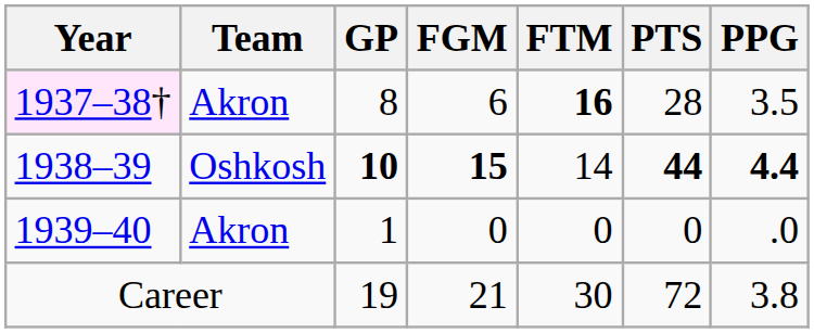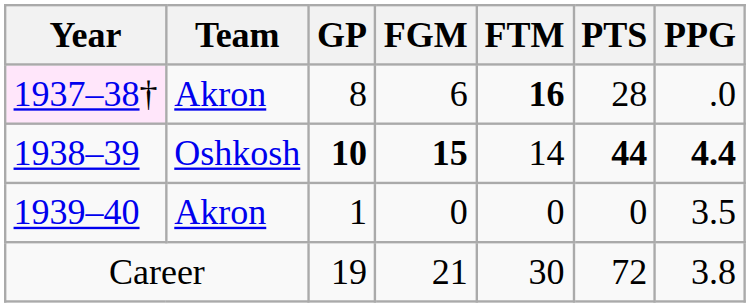1937–38† | PPG: 3.5 -> .0
1939–40 | PPG: .0 -> 3.5
